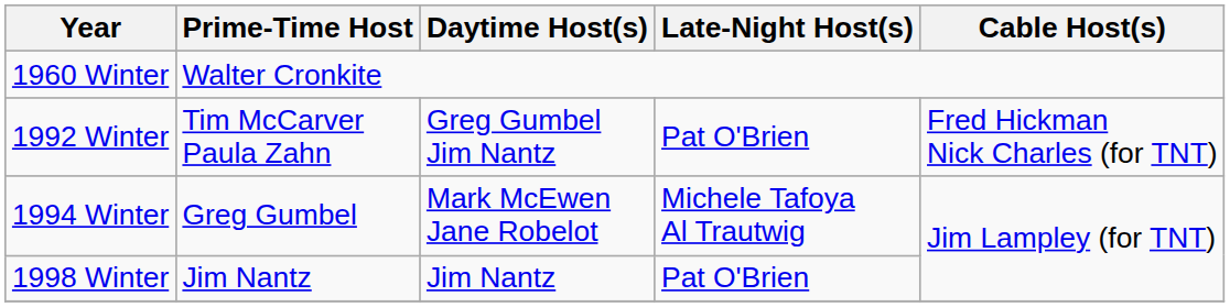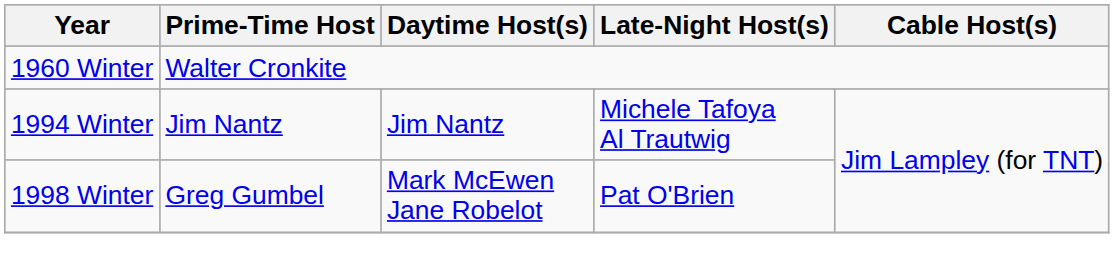- row: 1992 Winter | Tim McCarver Paula Zahn | Greg Gumbel Jim Nantz | Pat O'Brien | Fred Hickman Nick Charles (for TNT)
1994 Winter | Prime-Time Host: Greg Gumbel -> Jim Nantz
1994 Winter | Daytime Host(s): Mark McEwen Jane Robelot -> Jim Nantz
1998 Winter | Prime-Time Host: Jim Nantz -> Greg Gumbel
1998 Winter | Daytime Host(s): Jim Nantz -> Mark McEwen Jane Robelot
